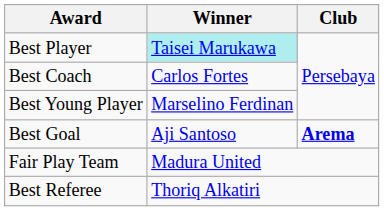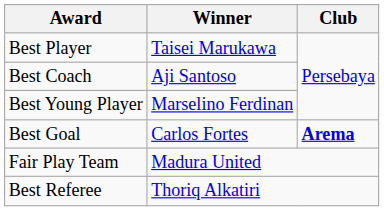Best Player | Winner: paleturquoise background -> no background
Best Coach | Winner: Carlos Fortes -> Aji Santoso
Best Goal | Winner: Aji Santoso -> Carlos Fortes
